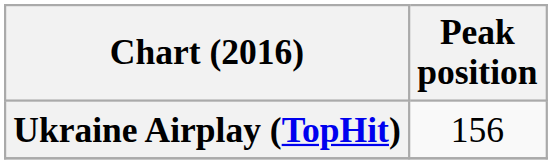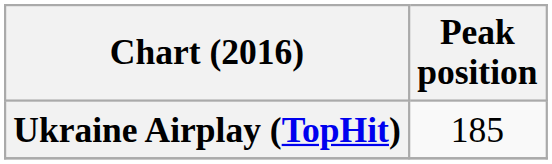Ukraine Airplay (TopHit) | Peak position: 156 -> 185
